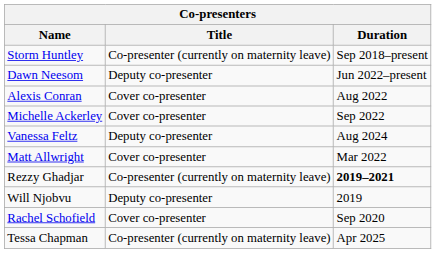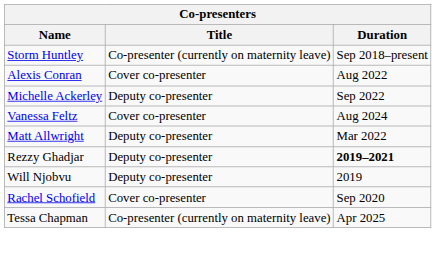- row: Dawn Neesom | Deputy co-presenter | Jun 2022–present
Michelle Ackerley | Title: Cover co-presenter -> Deputy co-presenter
Vanessa Feltz | Title: Deputy co-presenter -> Cover co-presenter
Matt Allwright | Title: Cover co-presenter -> Deputy co-presenter
Rezzy Ghadjar | Title: Co-presenter (currently on maternity leave) -> Deputy co-presenter
